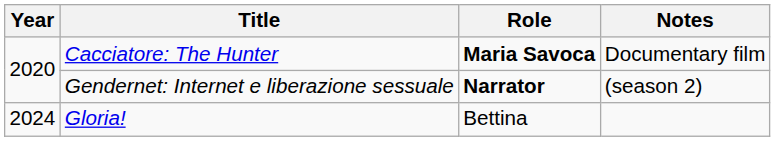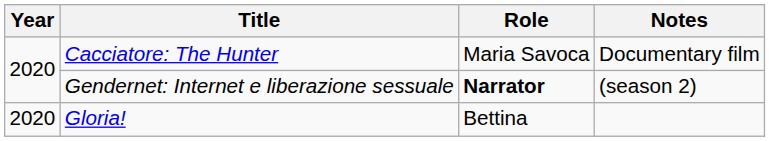Cacciatore: The Hunter | Role: bold -> normal
Gloria! | Year: 2024 -> 2020
